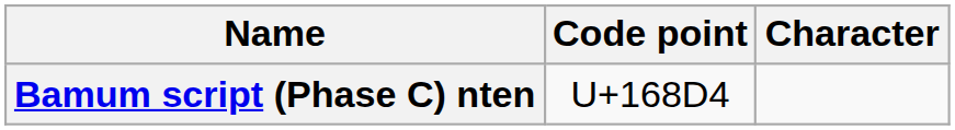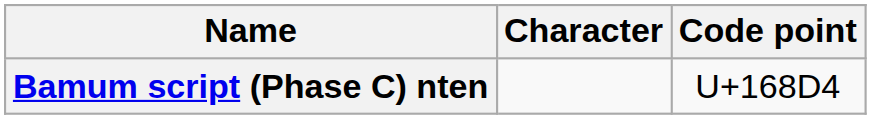columns swapped: Character <-> Code point
